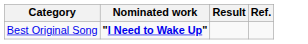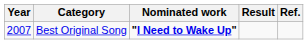+ column: Year | 2007
